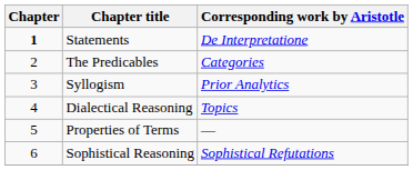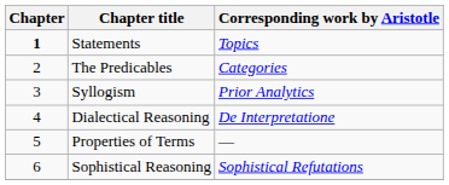Statements | Corresponding work by Aristotle: De Interpretatione -> Topics
Dialectical Reasoning | Corresponding work by Aristotle: Topics -> De Interpretatione
